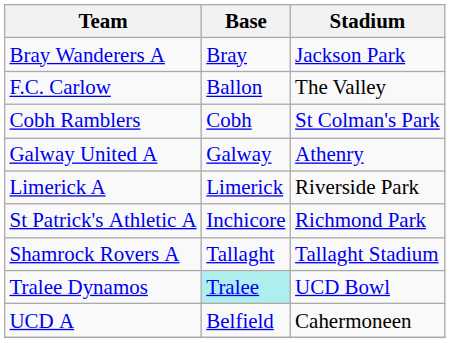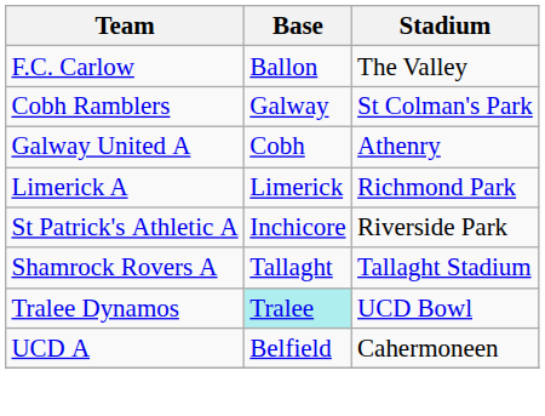- row: Bray Wanderers A | Bray | Jackson Park
Cobh Ramblers | Base: Cobh -> Galway
Galway United A | Base: Galway -> Cobh
Limerick A | Stadium: Riverside Park -> Richmond Park
St Patrick's Athletic A | Stadium: Richmond Park -> Riverside Park
